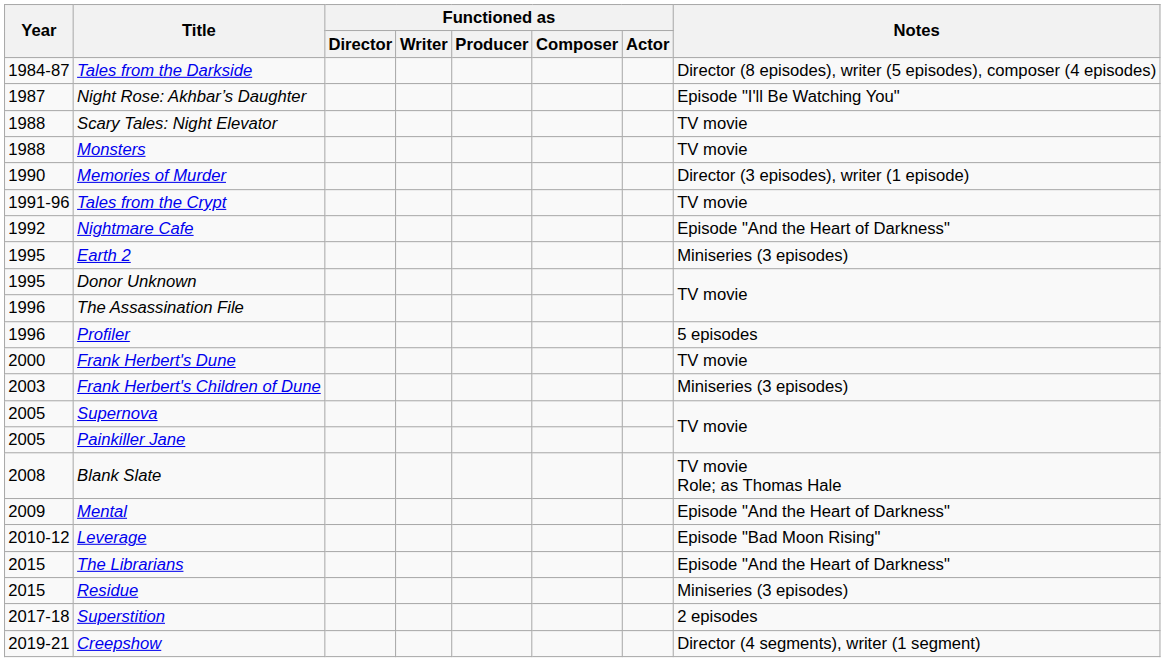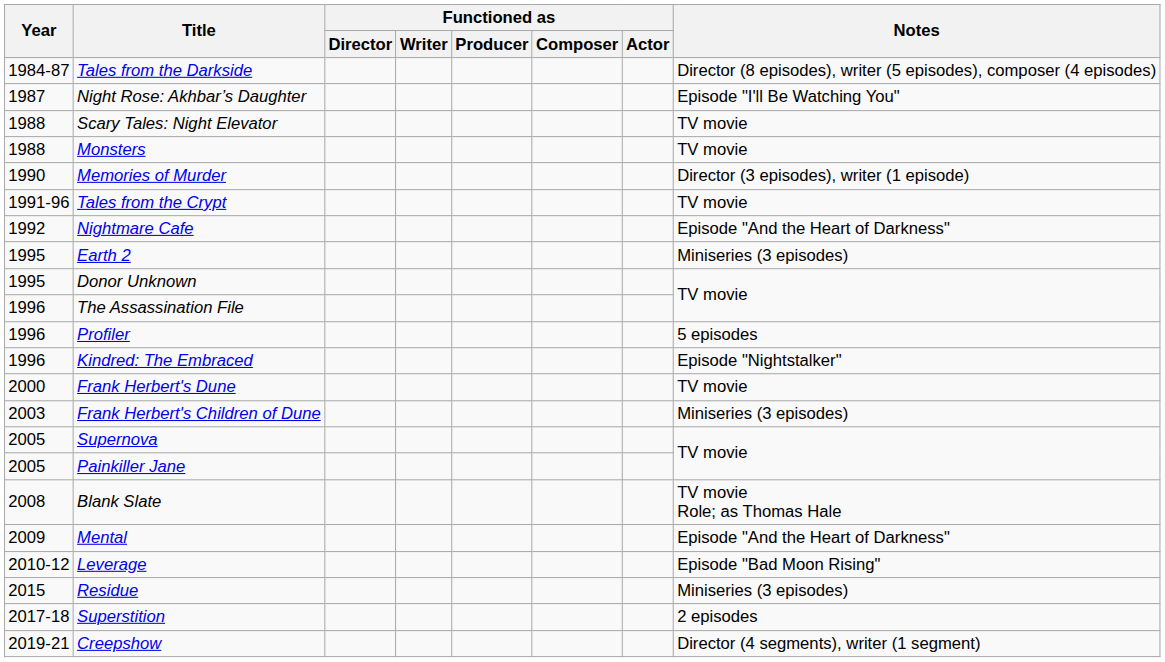+ row: 1996 | Kindred: The Embraced | Episode "Nightstalker"
- row: 2015 | The Librarians | Episode "And the Heart of Darkness"
